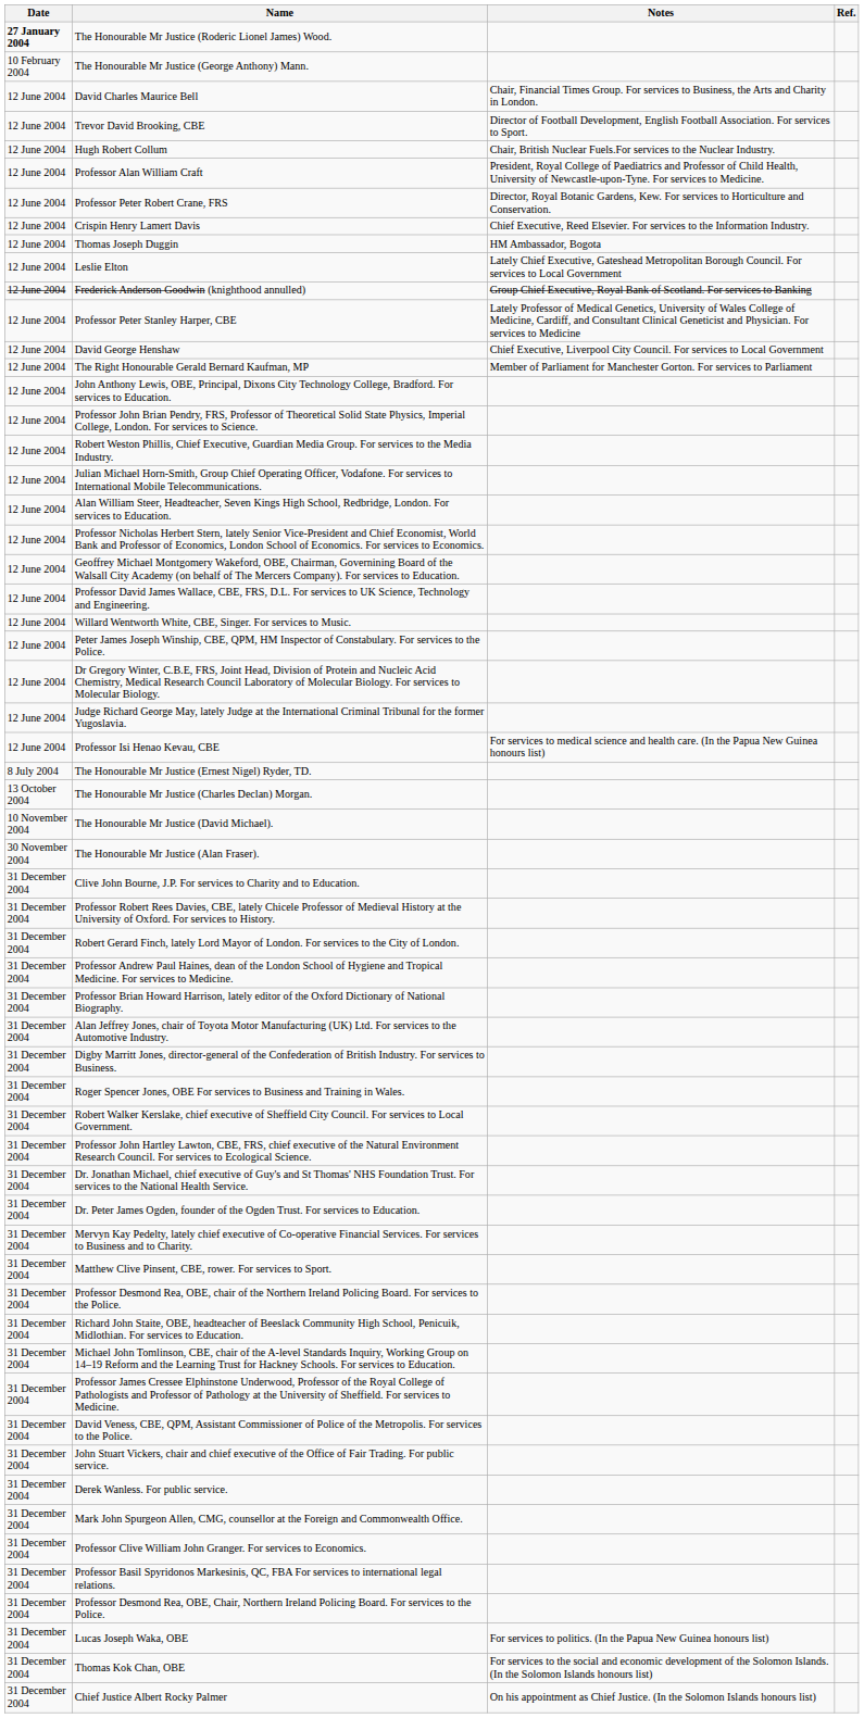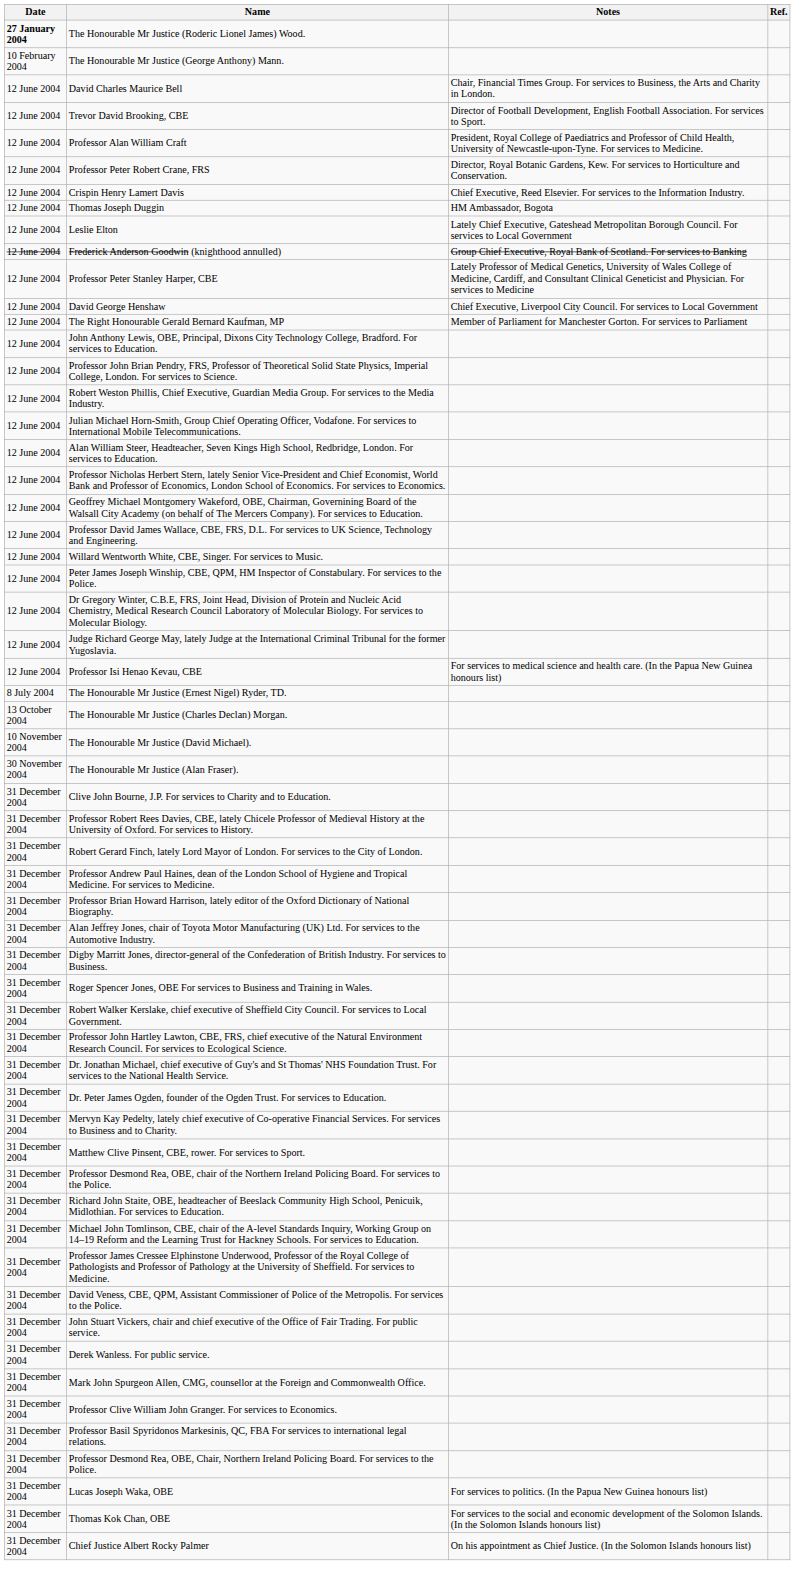- row: 12 June 2004 | Hugh Robert Collum | Chair, British Nuclear Fuels.For services to the Nuclear Industry.
